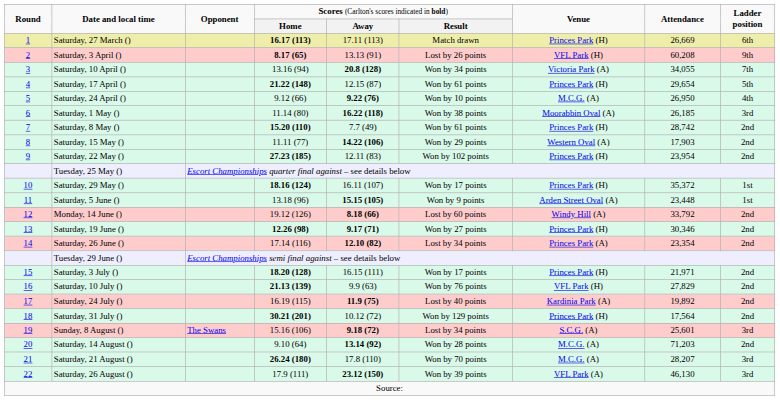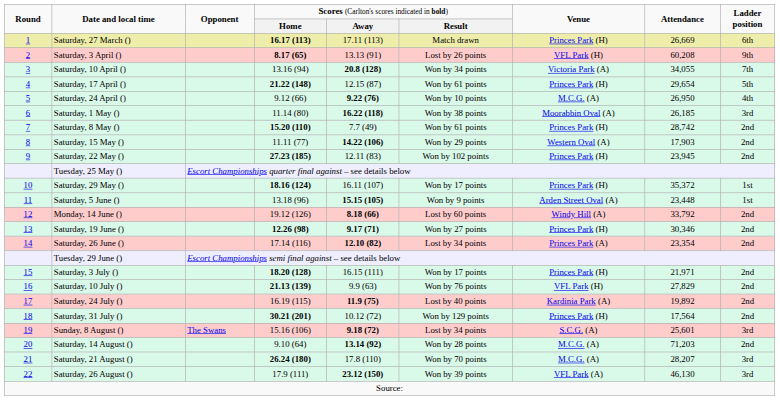Saturday, 22 May () | column 8: 23,954 -> 23,945
